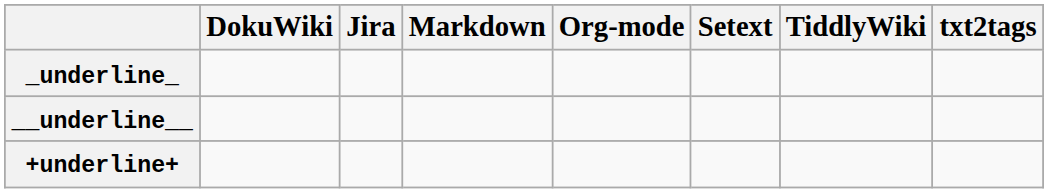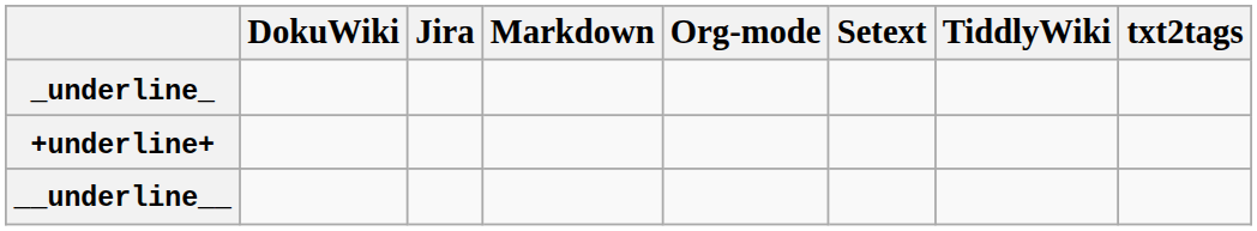rows swapped: __underline__ <-> +underline+
